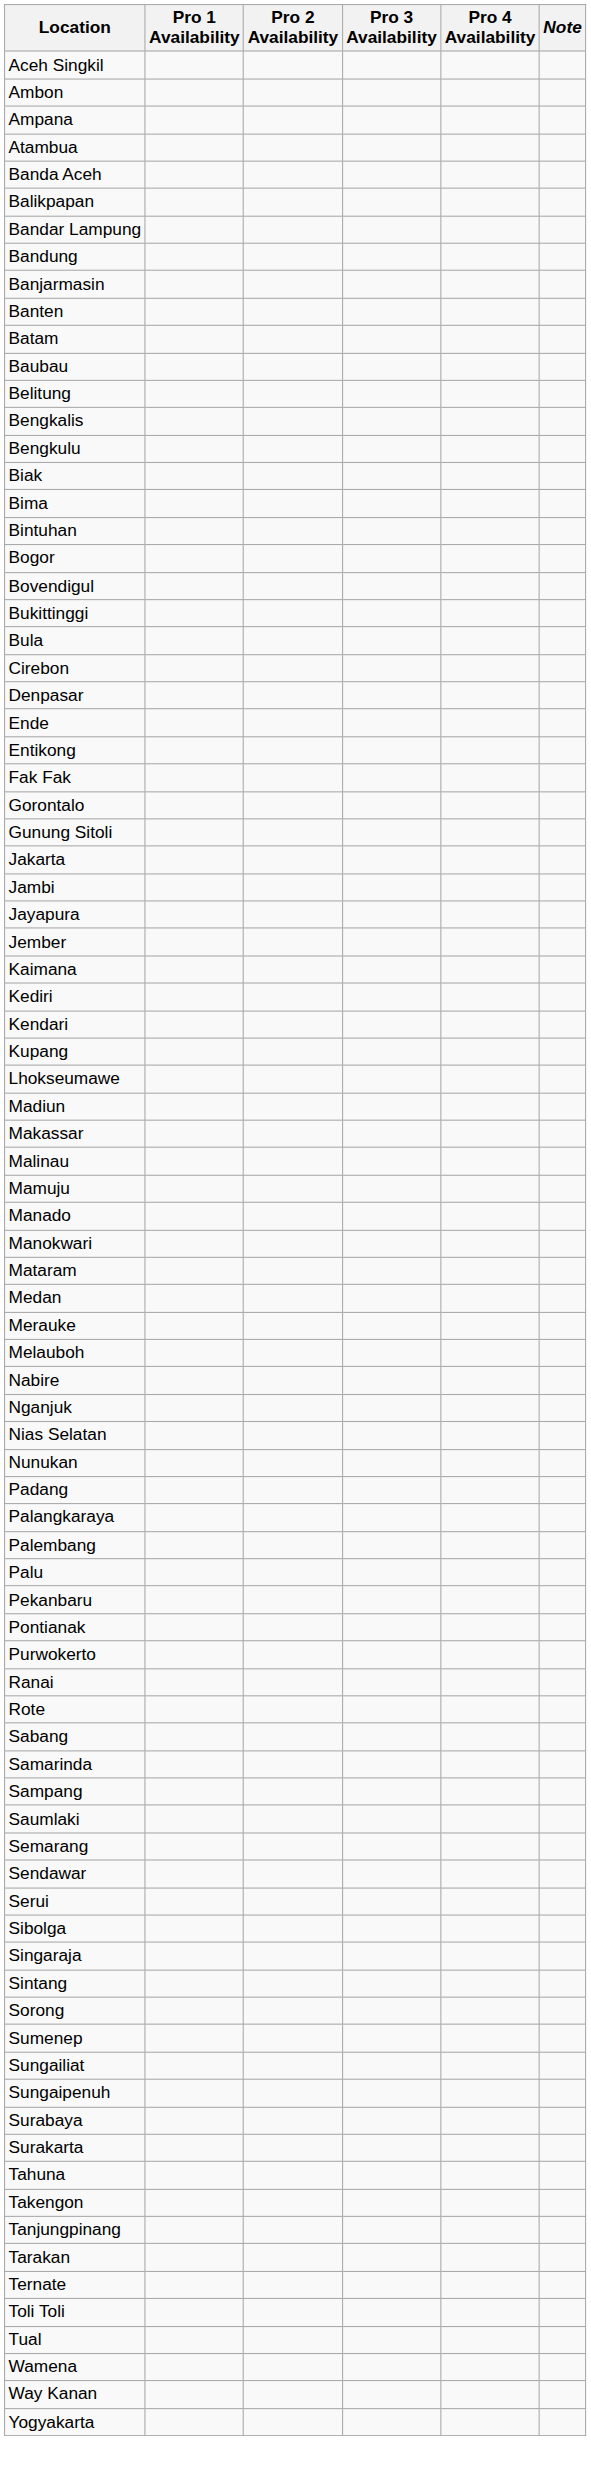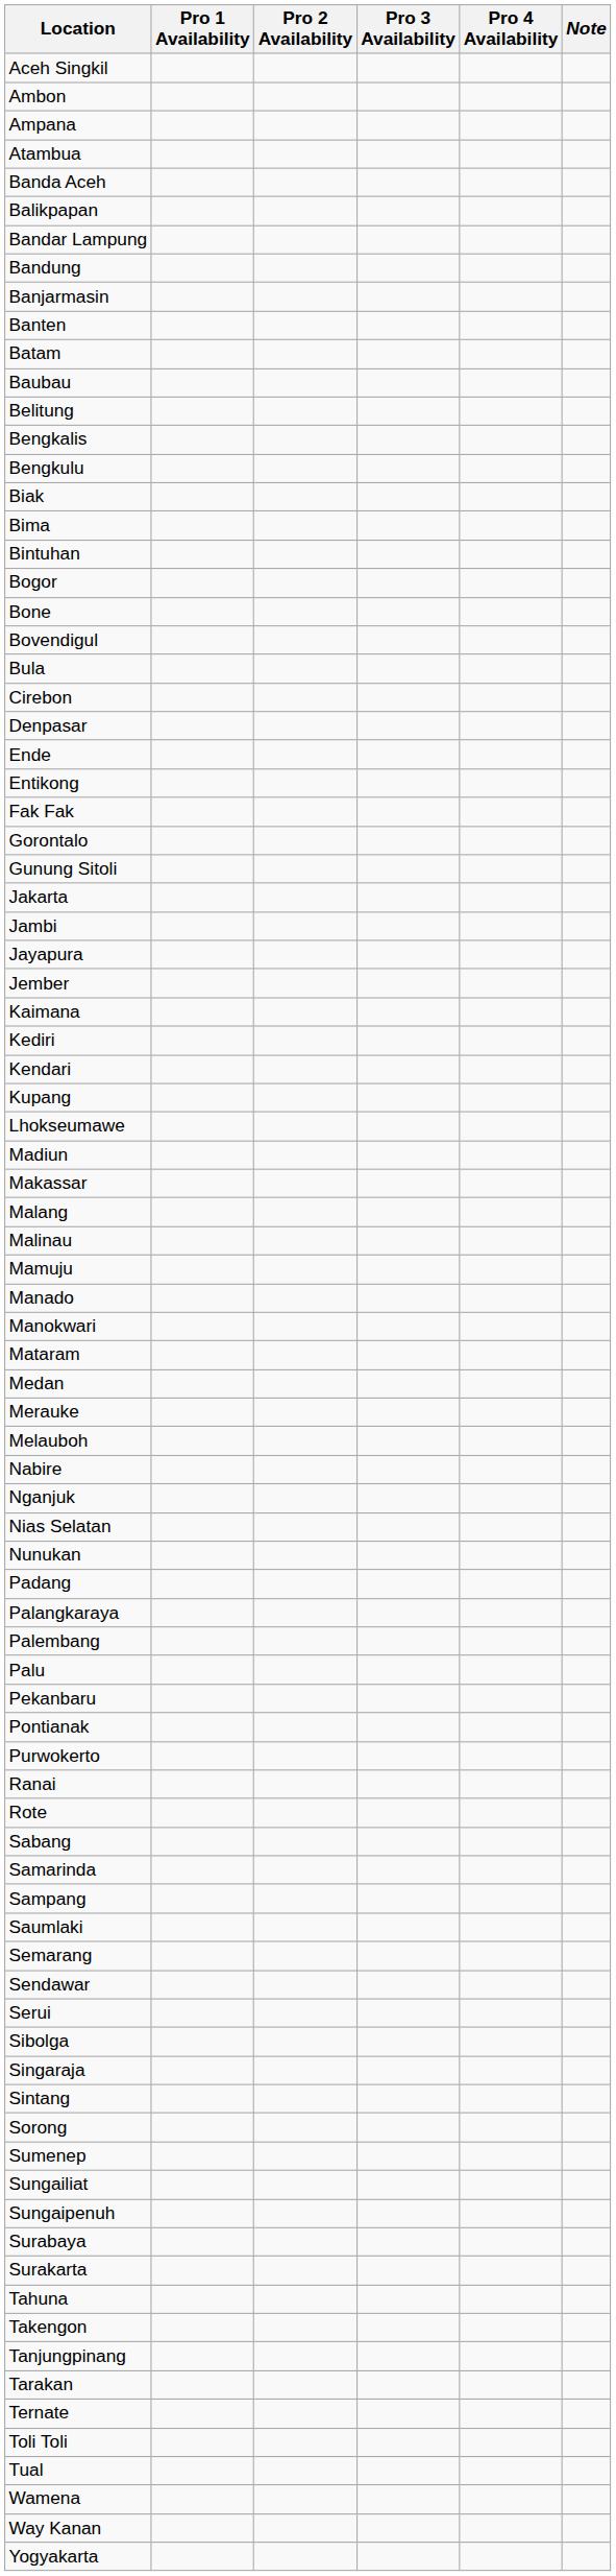+ row: Bone
- row: Bukittinggi
+ row: Malang
